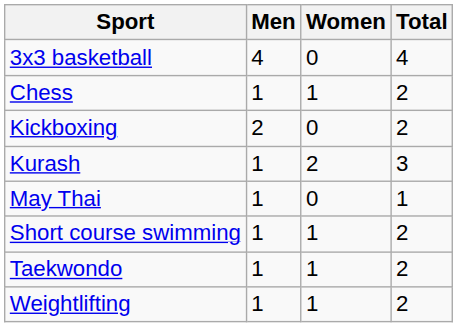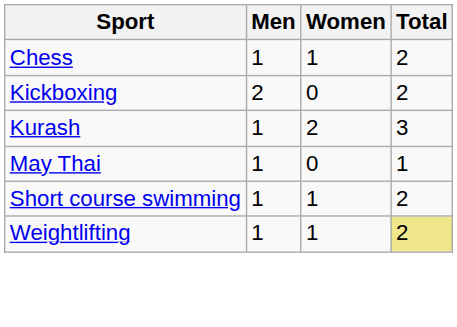- row: 3x3 basketball | 4 | 0 | 4
- row: Taekwondo | 1 | 1 | 2
Weightlifting | Total: no background -> khaki background
